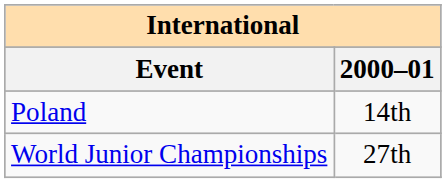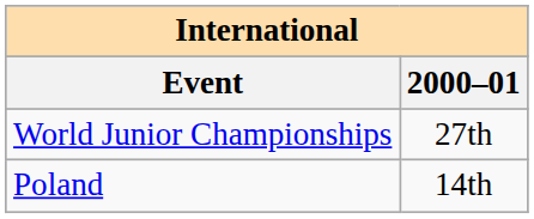rows swapped: World Junior Championships <-> Poland
